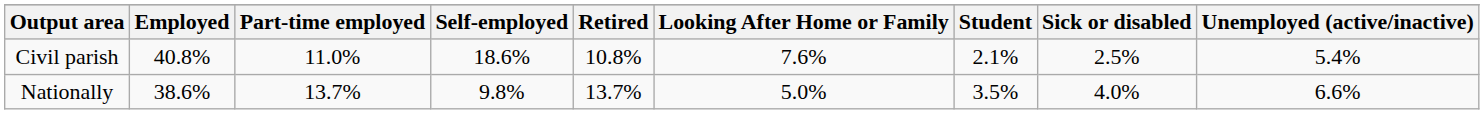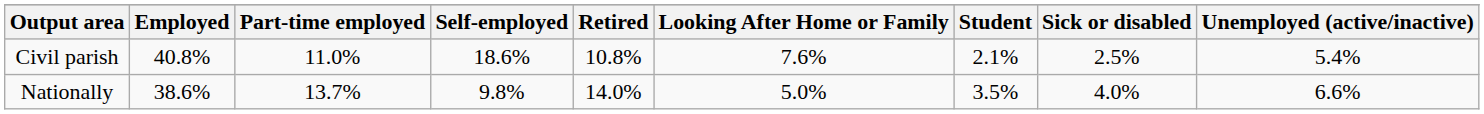Nationally | Retired: 13.7% -> 14.0%
